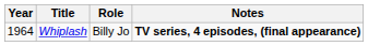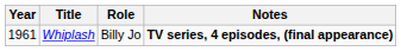Whiplash | Year: 1964 -> 1961
